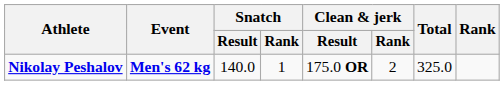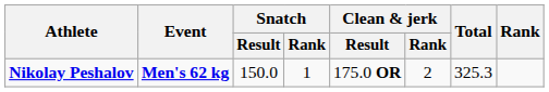Nikolay Peshalov | Snatch / Result: 140.0 -> 150.0
Nikolay Peshalov | Total: 325.0 -> 325.3
